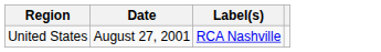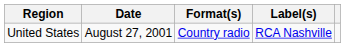+ column: Format(s) | Country radio
